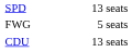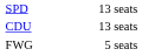rows swapped: CDU <-> FWG
